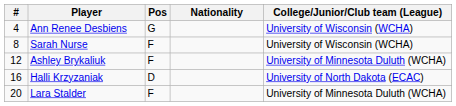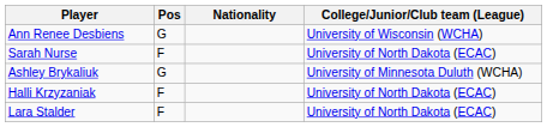- column: # | 4 | 8 | 12 | 16 | 20
Sarah Nurse | College/Junior/Club team (League): University of Wisconsin (WCHA) -> University of North Dakota (ECAC)
Ashley Brykaliuk | Pos: F -> G
Halli Krzyzaniak | Pos: D -> F
Lara Stalder | College/Junior/Club team (League): University of Minnesota Duluth (WCHA) -> University of North Dakota (ECAC)
